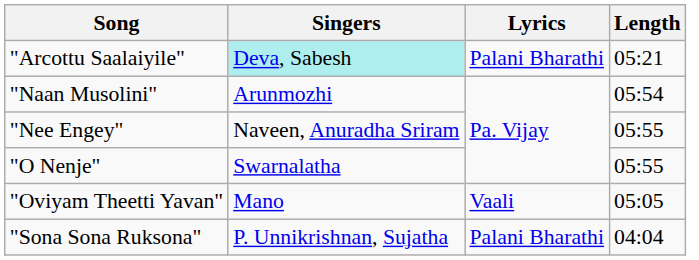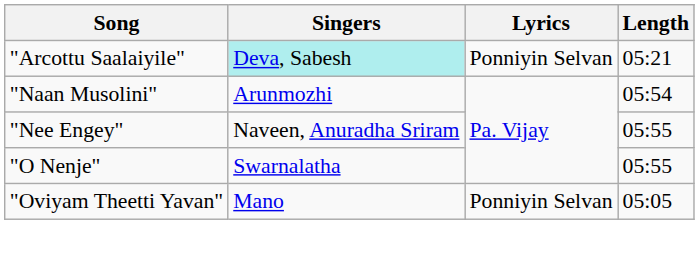"Arcottu Saalaiyile" | Lyrics: Palani Bharathi -> Ponniyin Selvan
"Oviyam Theetti Yavan" | Lyrics: Vaali -> Ponniyin Selvan
- row: "Sona Sona Ruksona" | P. Unnikrishnan, Sujatha | Palani Bharathi | 04:04
